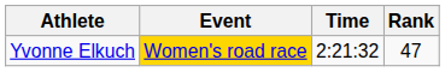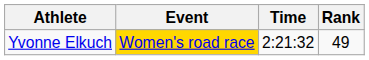Yvonne Elkuch | Rank: 47 -> 49
